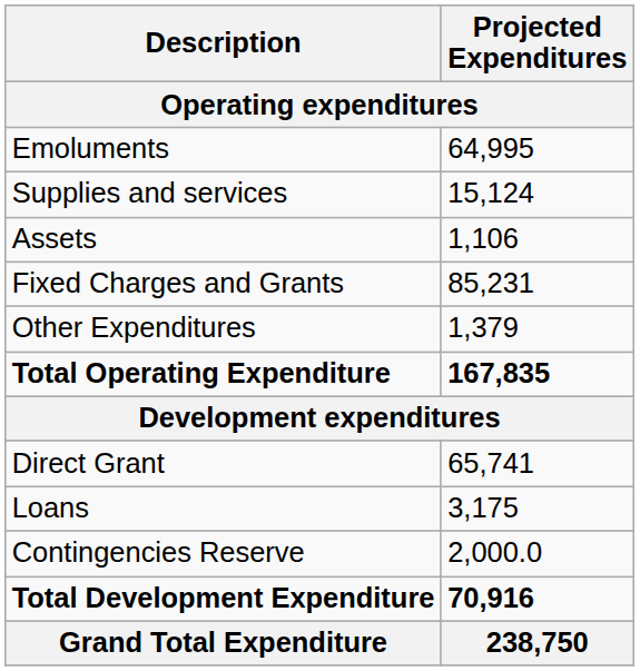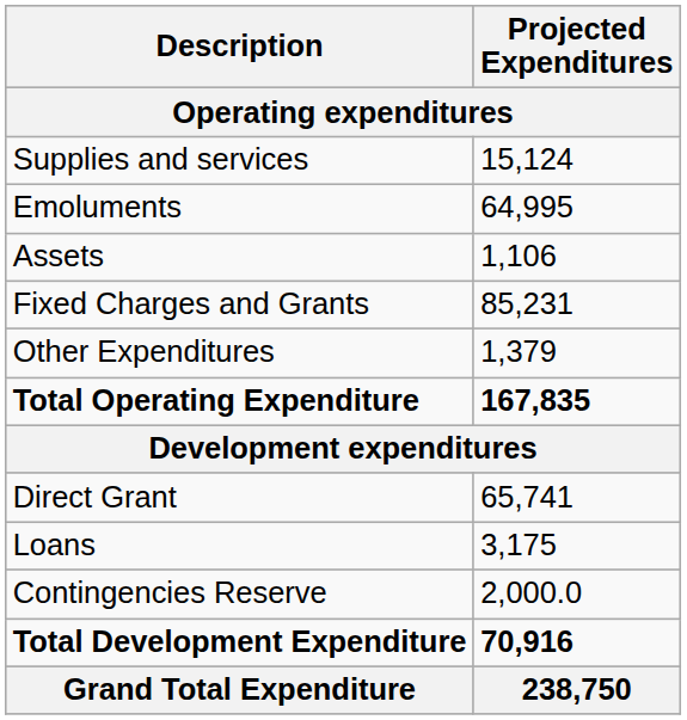rows swapped: Emoluments <-> Supplies and services
